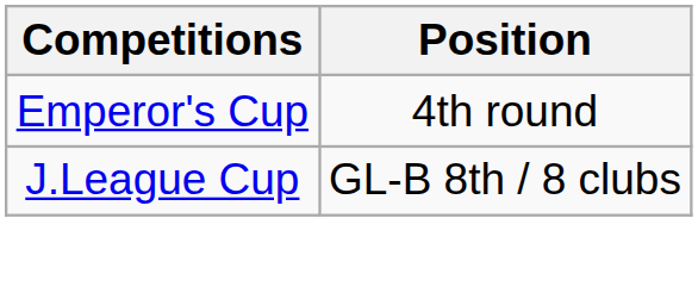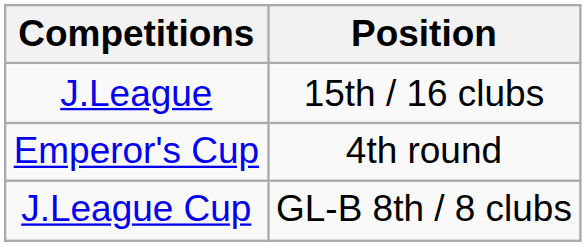+ row: J.League | 15th / 16 clubs
